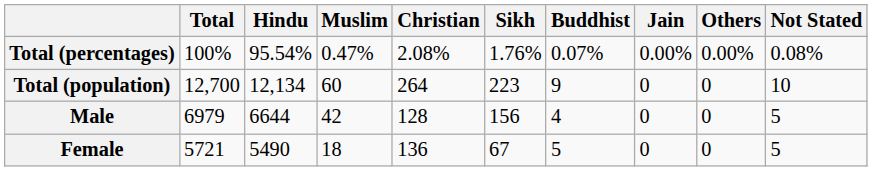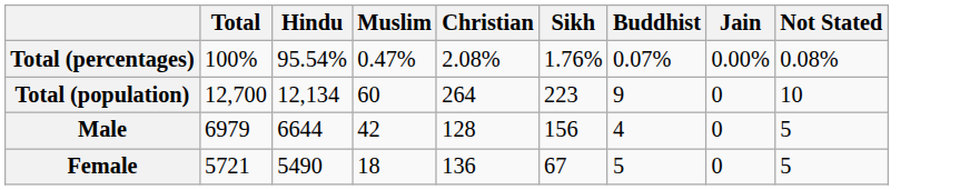- column: Others | 0.00% | 0 | 0 | 0
